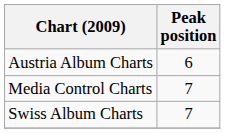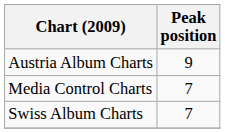Austria Album Charts | Peak position: 6 -> 9
